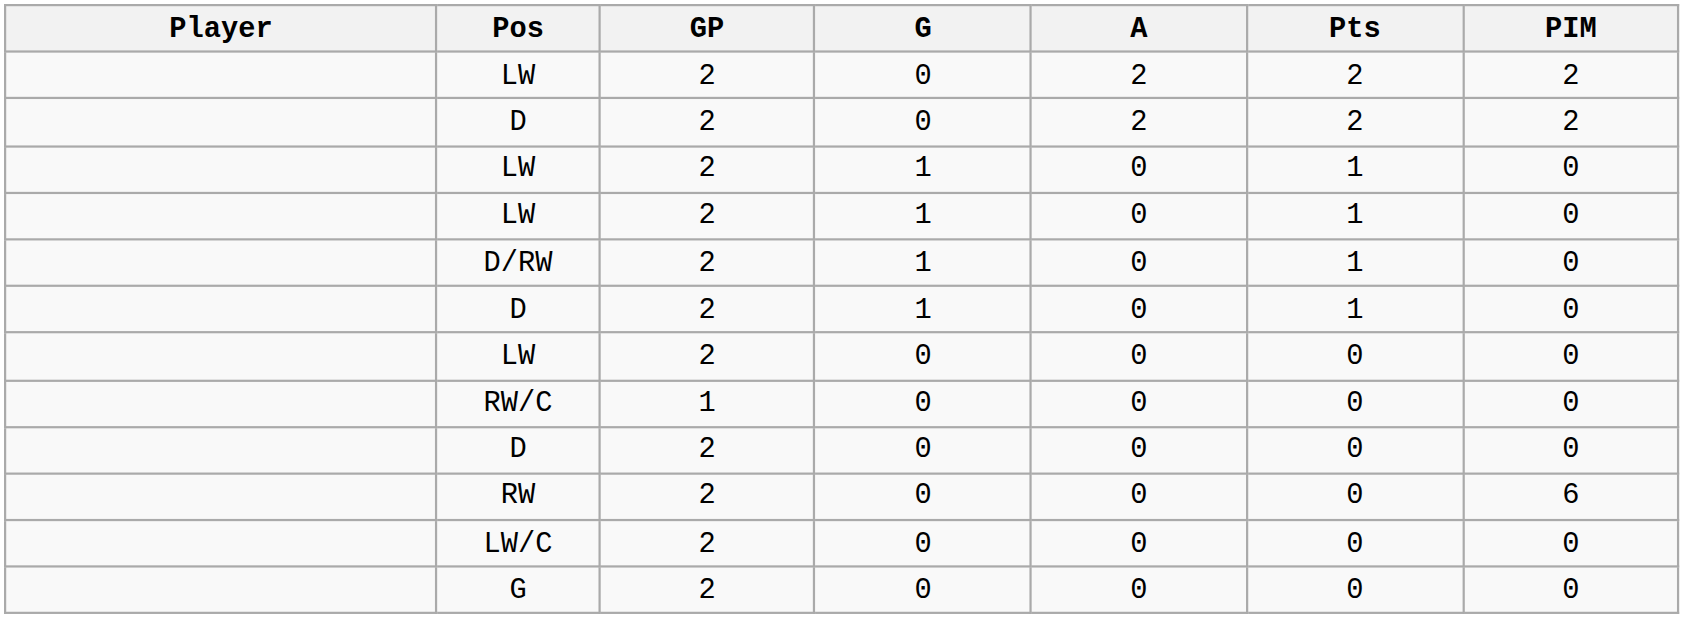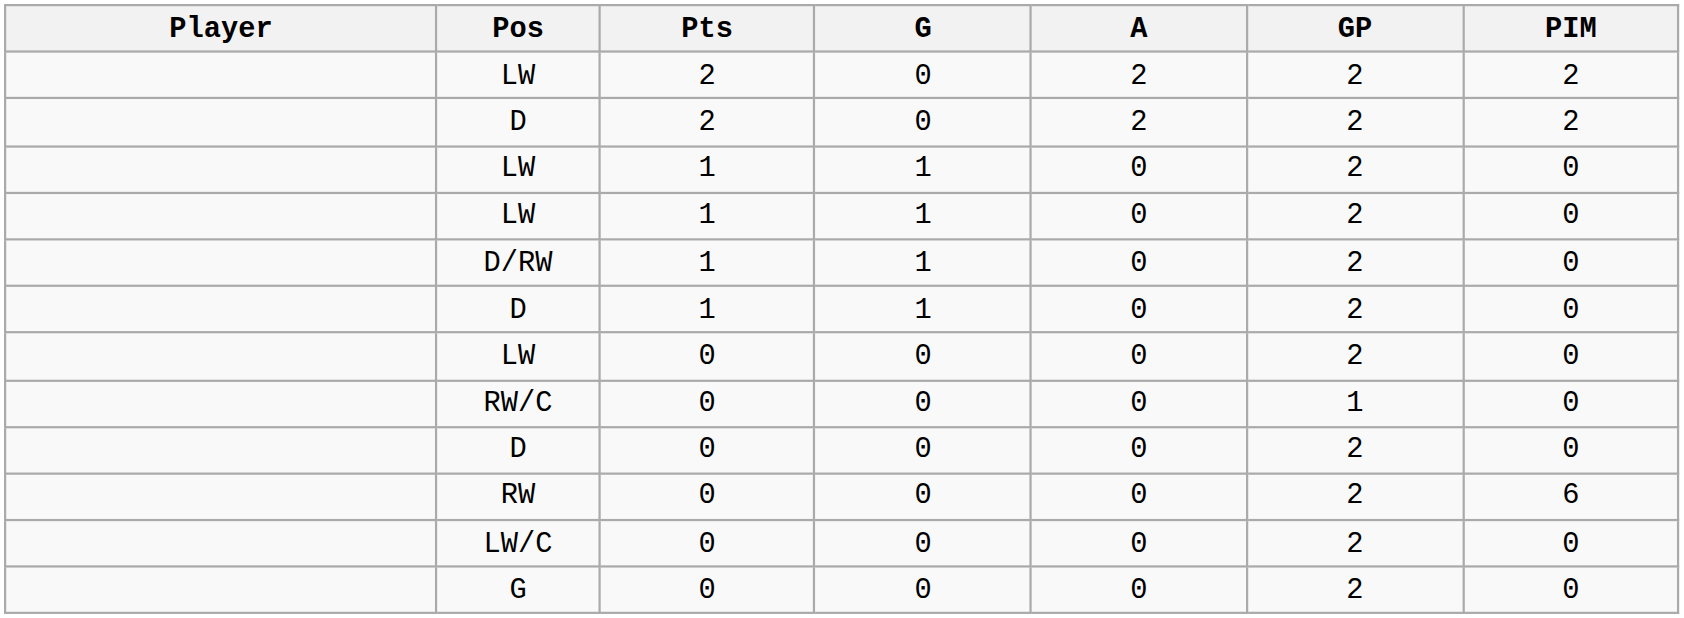columns swapped: GP <-> Pts
